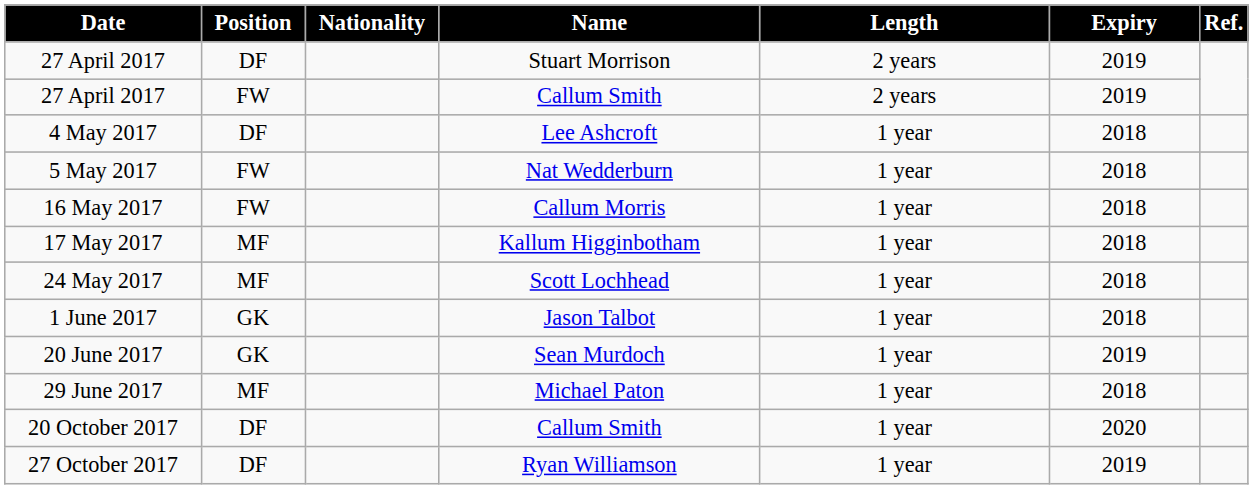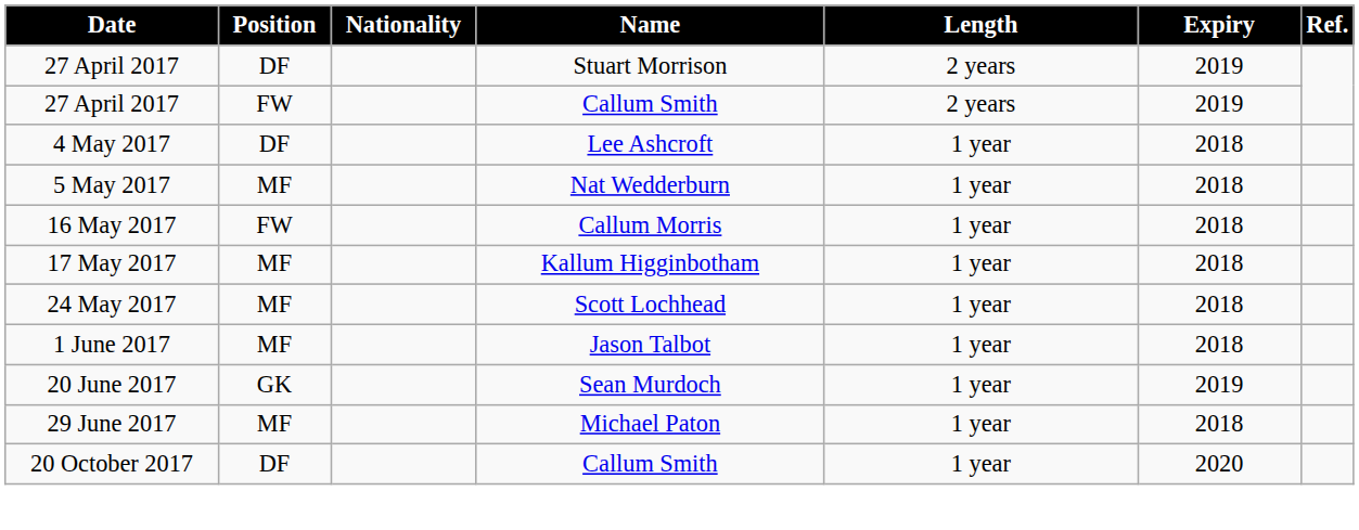5 May 2017 | Position: FW -> MF
1 June 2017 | Position: GK -> MF
- row: 27 October 2017 | DF | Ryan Williamson | 1 year | 2019
